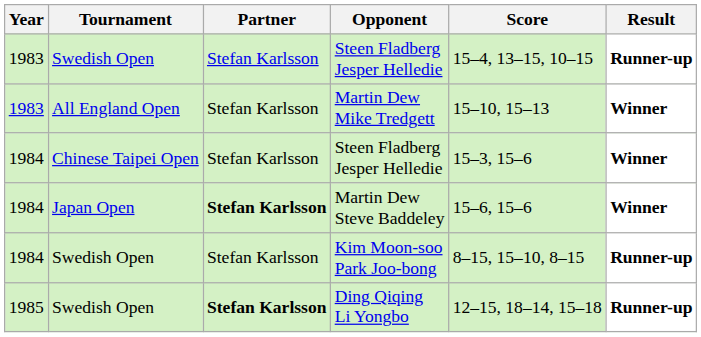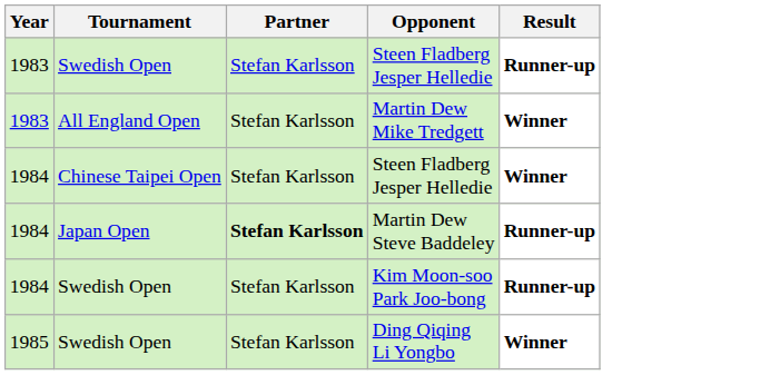- column: Score | 15–4, 13–15, 10–15 | 15–10, 15–13 | 15–3, 15–6 | 15–6, 15–6 | 8–15, 15–10, 8–15 | 12–15, 18–14, 15–18
Martin Dew Steve Baddeley | Result: Winner -> Runner-up
Ding Qiqing Li Yongbo | Partner: bold -> normal
Ding Qiqing Li Yongbo | Result: Runner-up -> Winner
